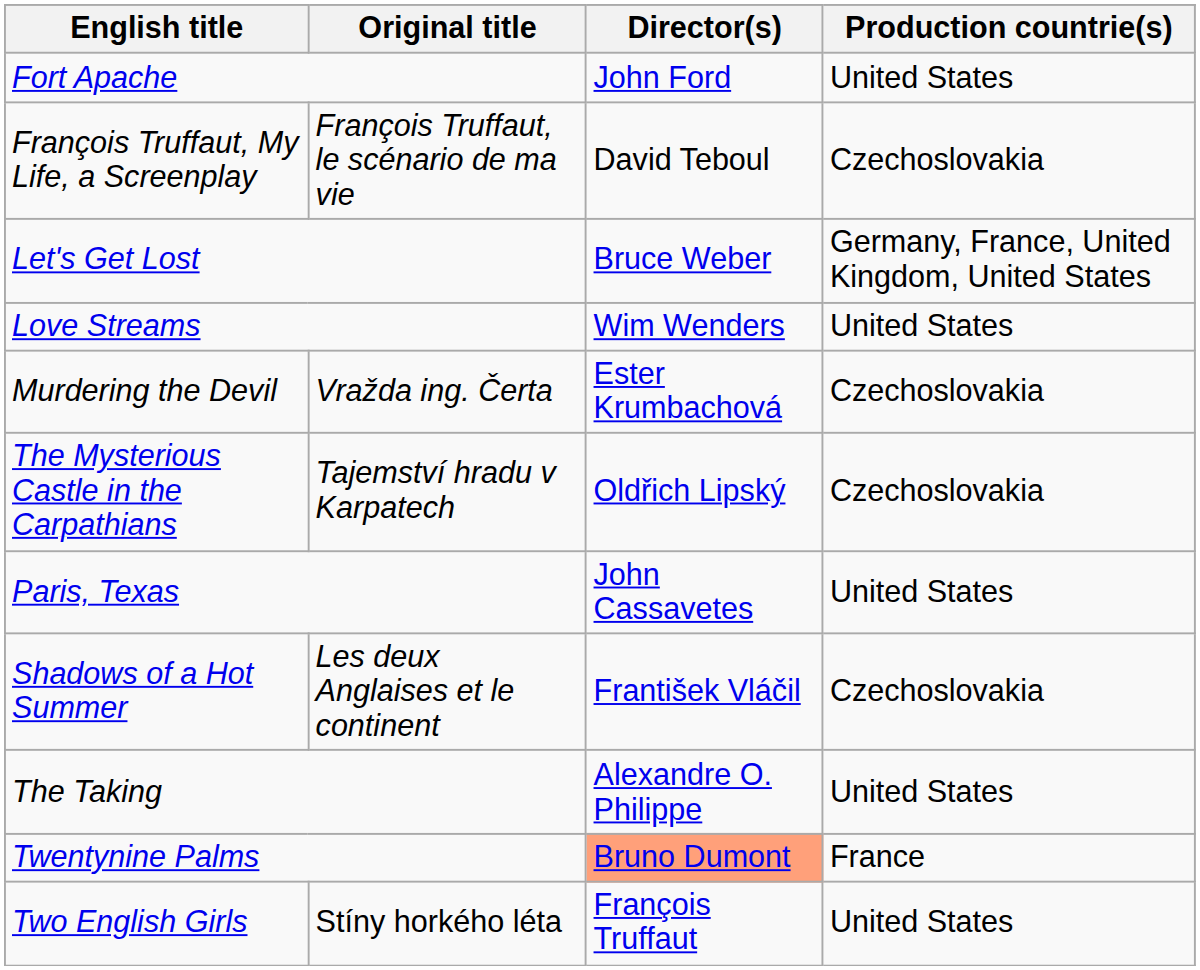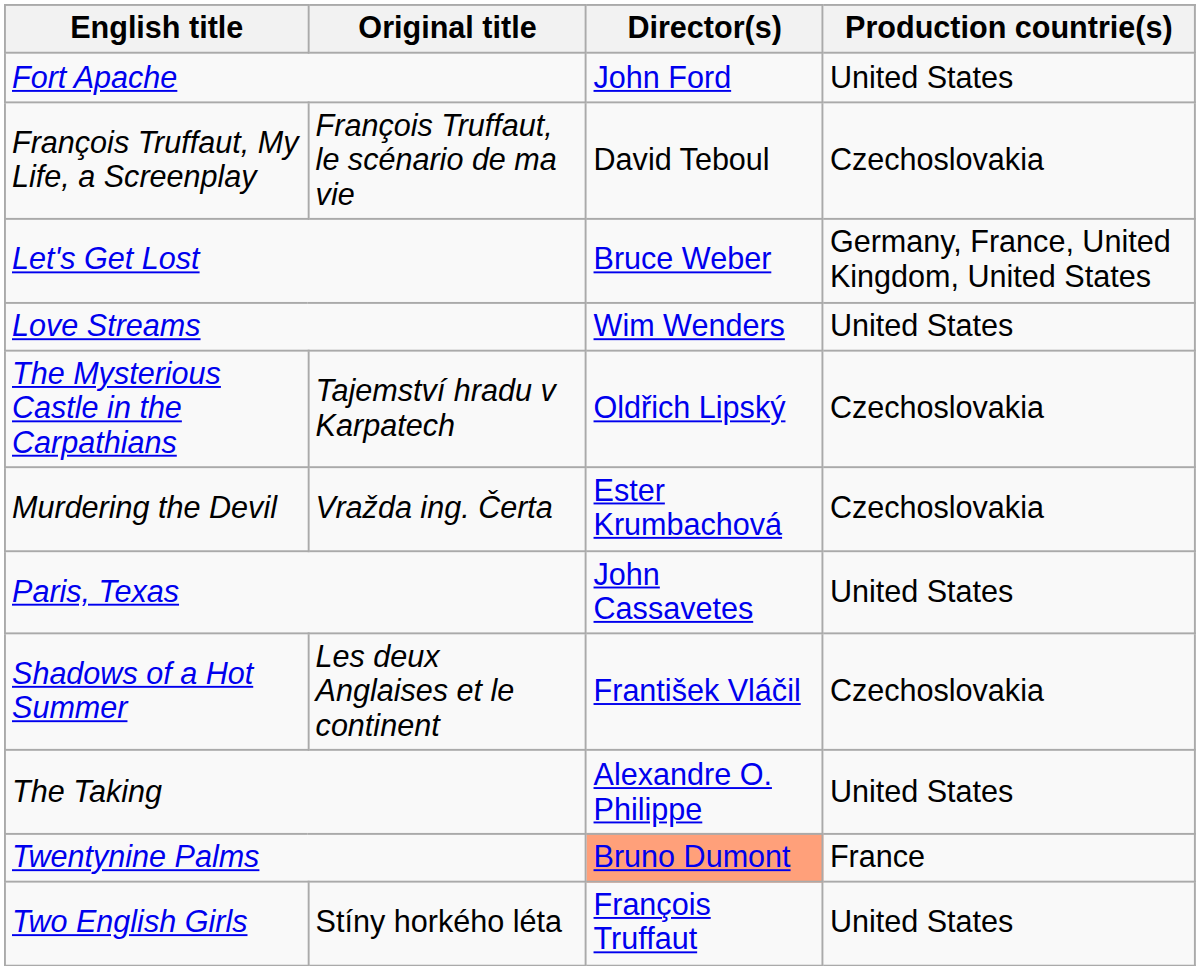rows swapped: Murdering the Devil <-> The Mysterious Castle in the Carpathians
